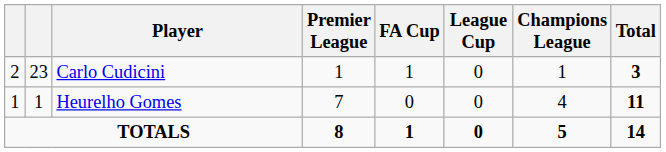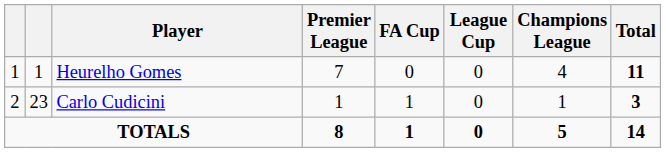rows swapped: Heurelho Gomes <-> Carlo Cudicini
